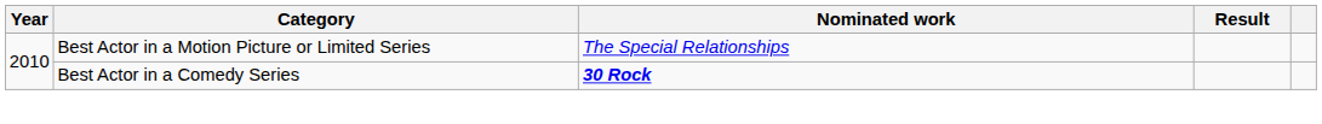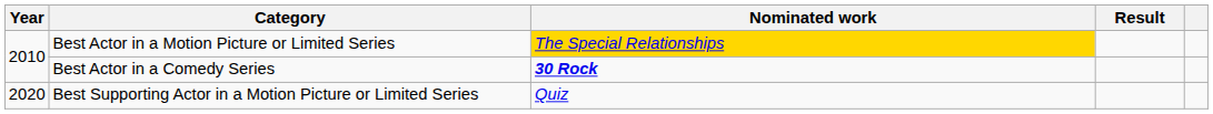Best Actor in a Motion Picture or Limited Series | Nominated work: no background -> gold background
+ row: 2020 | Best Supporting Actor in a Motion Picture or Limited Series | Quiz
